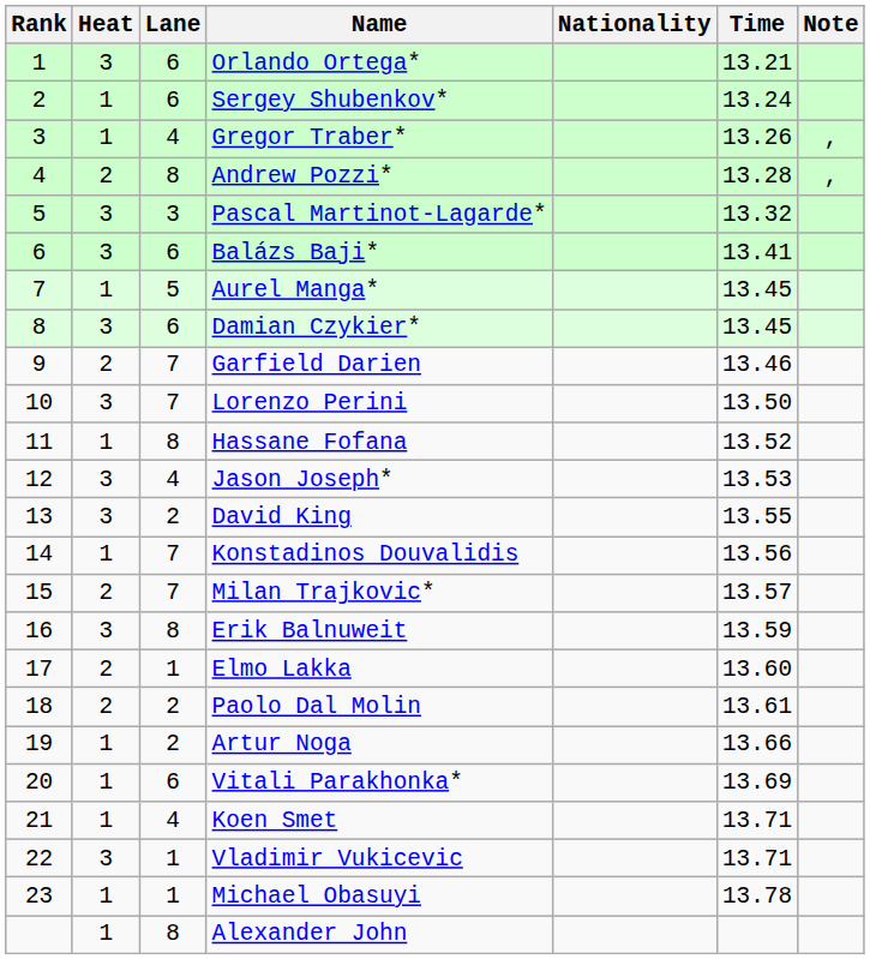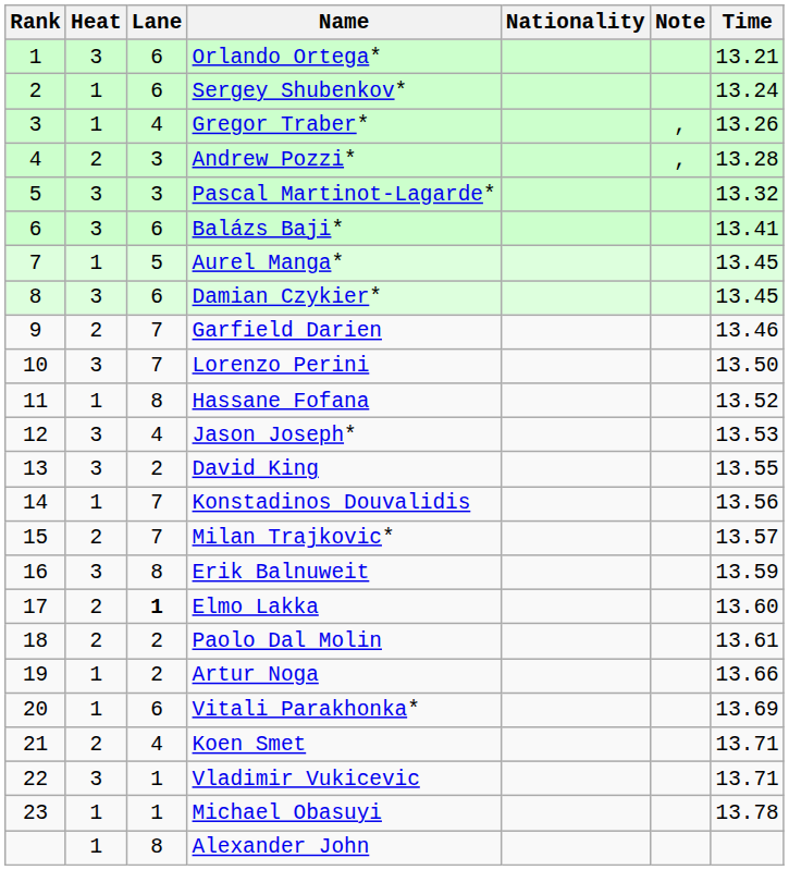columns swapped: Time <-> Note
Andrew Pozzi* | Lane: 8 -> 3
Elmo Lakka | Lane: normal -> bold
Koen Smet | Heat: 1 -> 2
